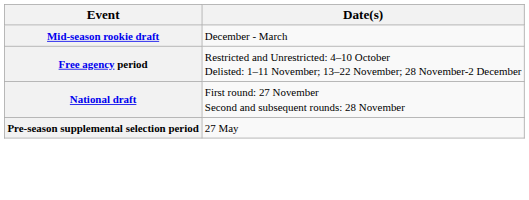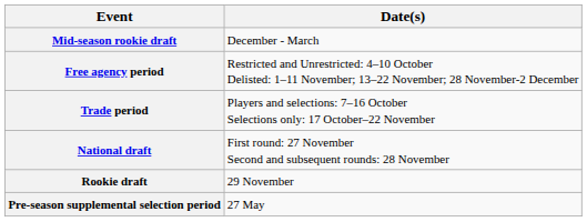+ row: Trade period | Players and selections: 7–16 October Selections only: 17 October–22 November
+ row: Rookie draft | 29 November
